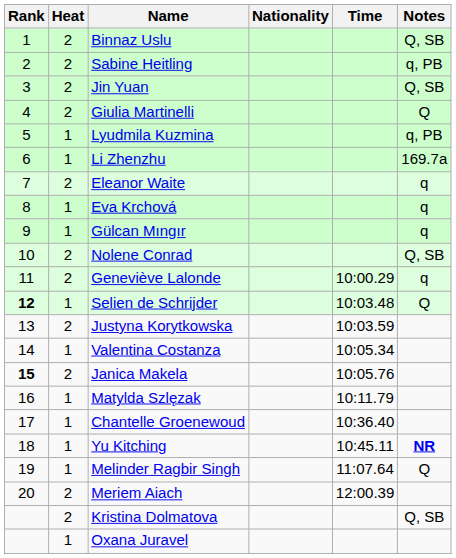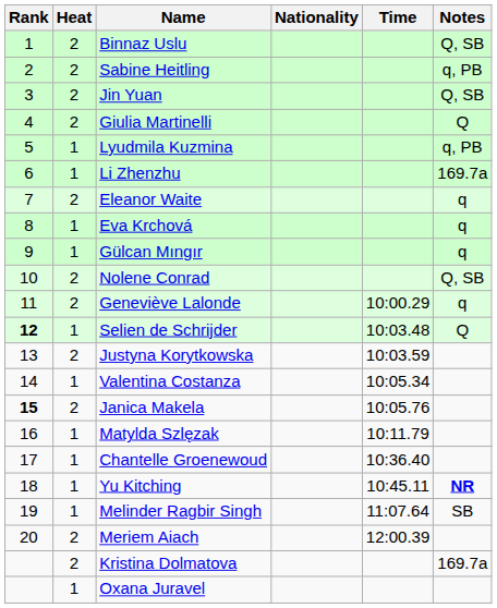Melinder Ragbir Singh | Notes: Q -> SB
Kristina Dolmatova | Notes: Q, SB -> 169.7a
